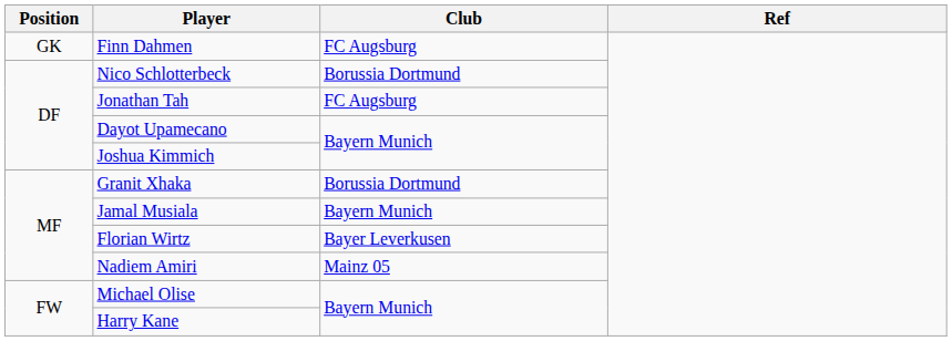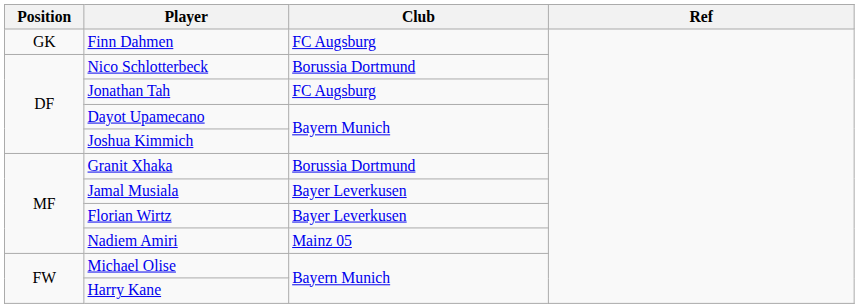Jamal Musiala | Club: Bayern Munich -> Bayer Leverkusen
